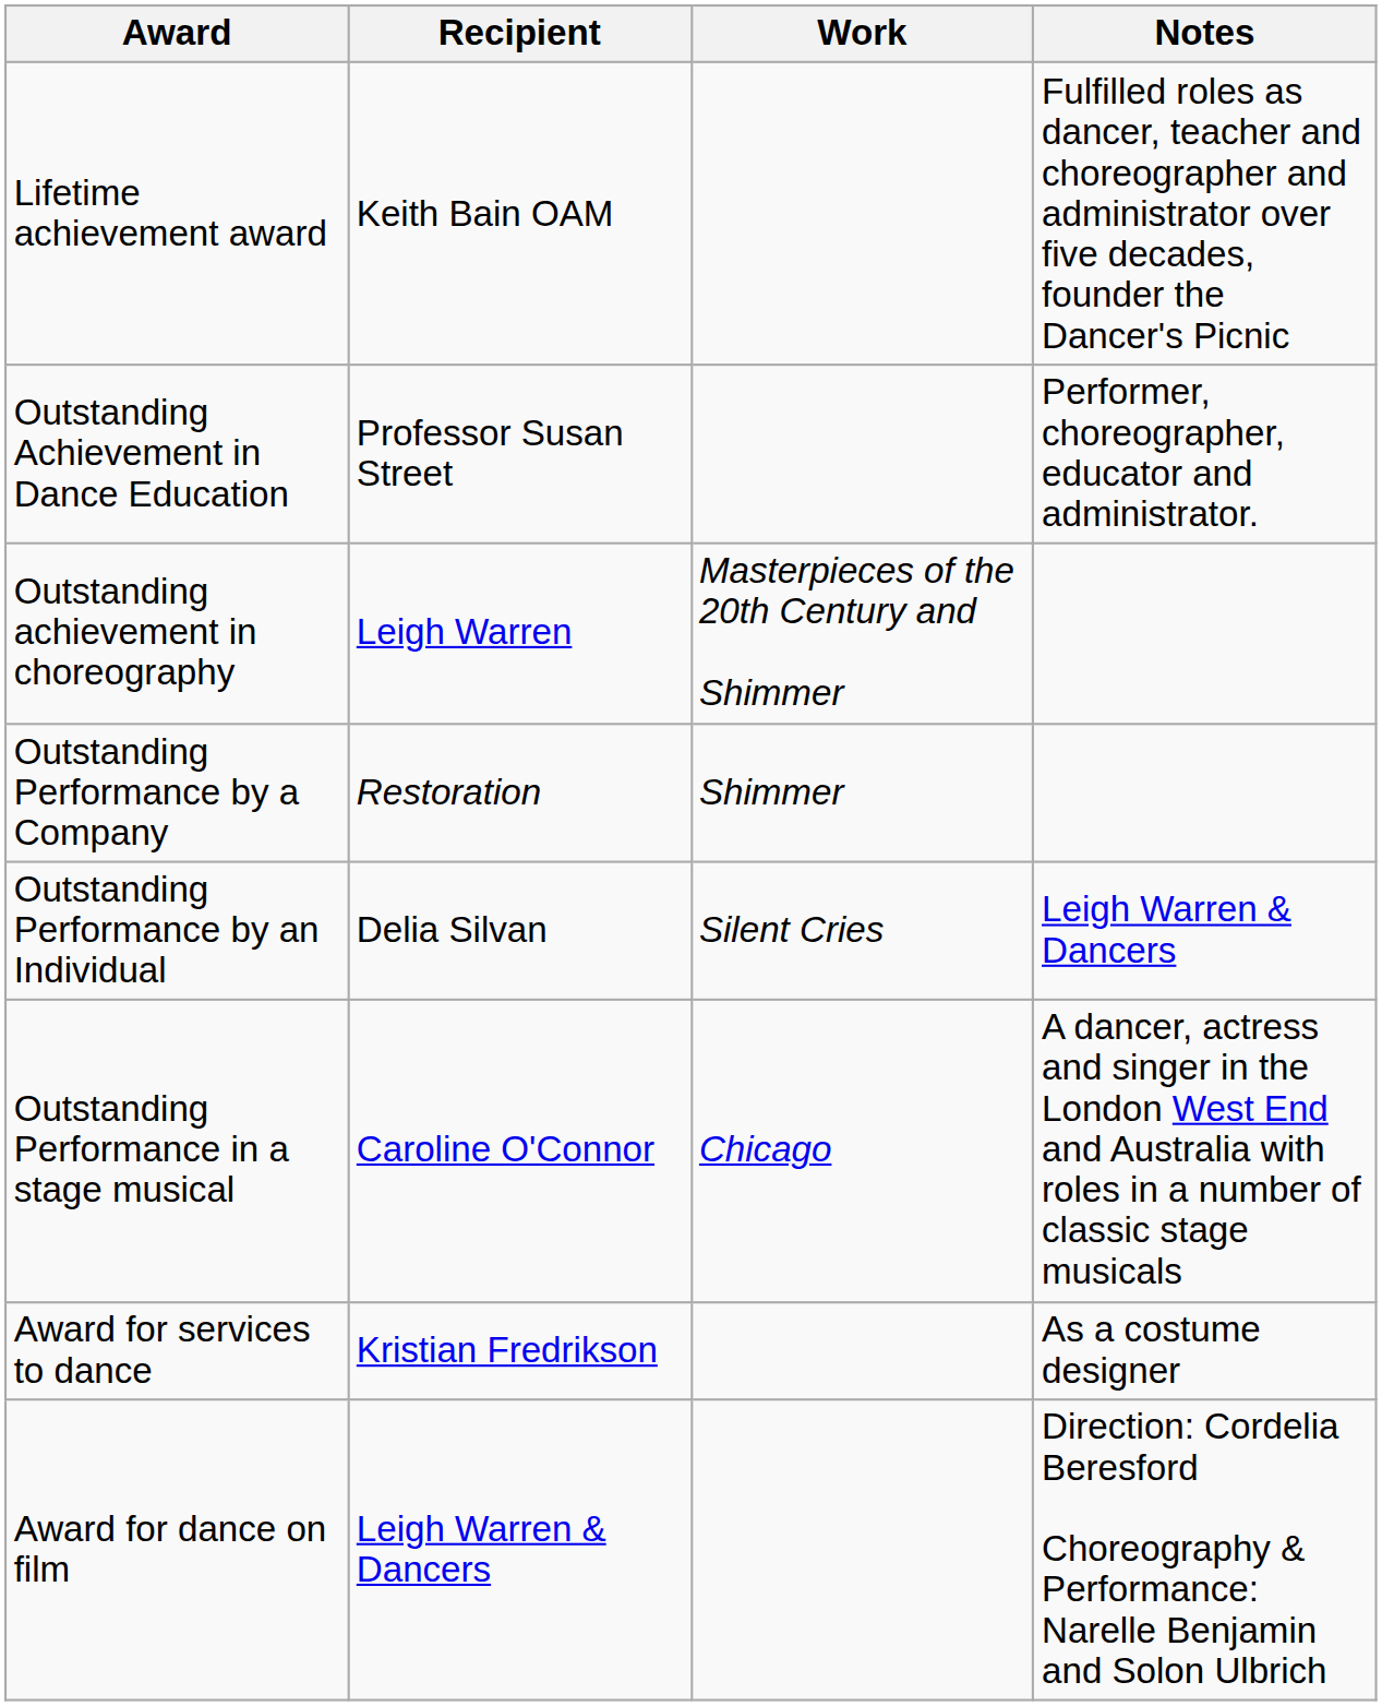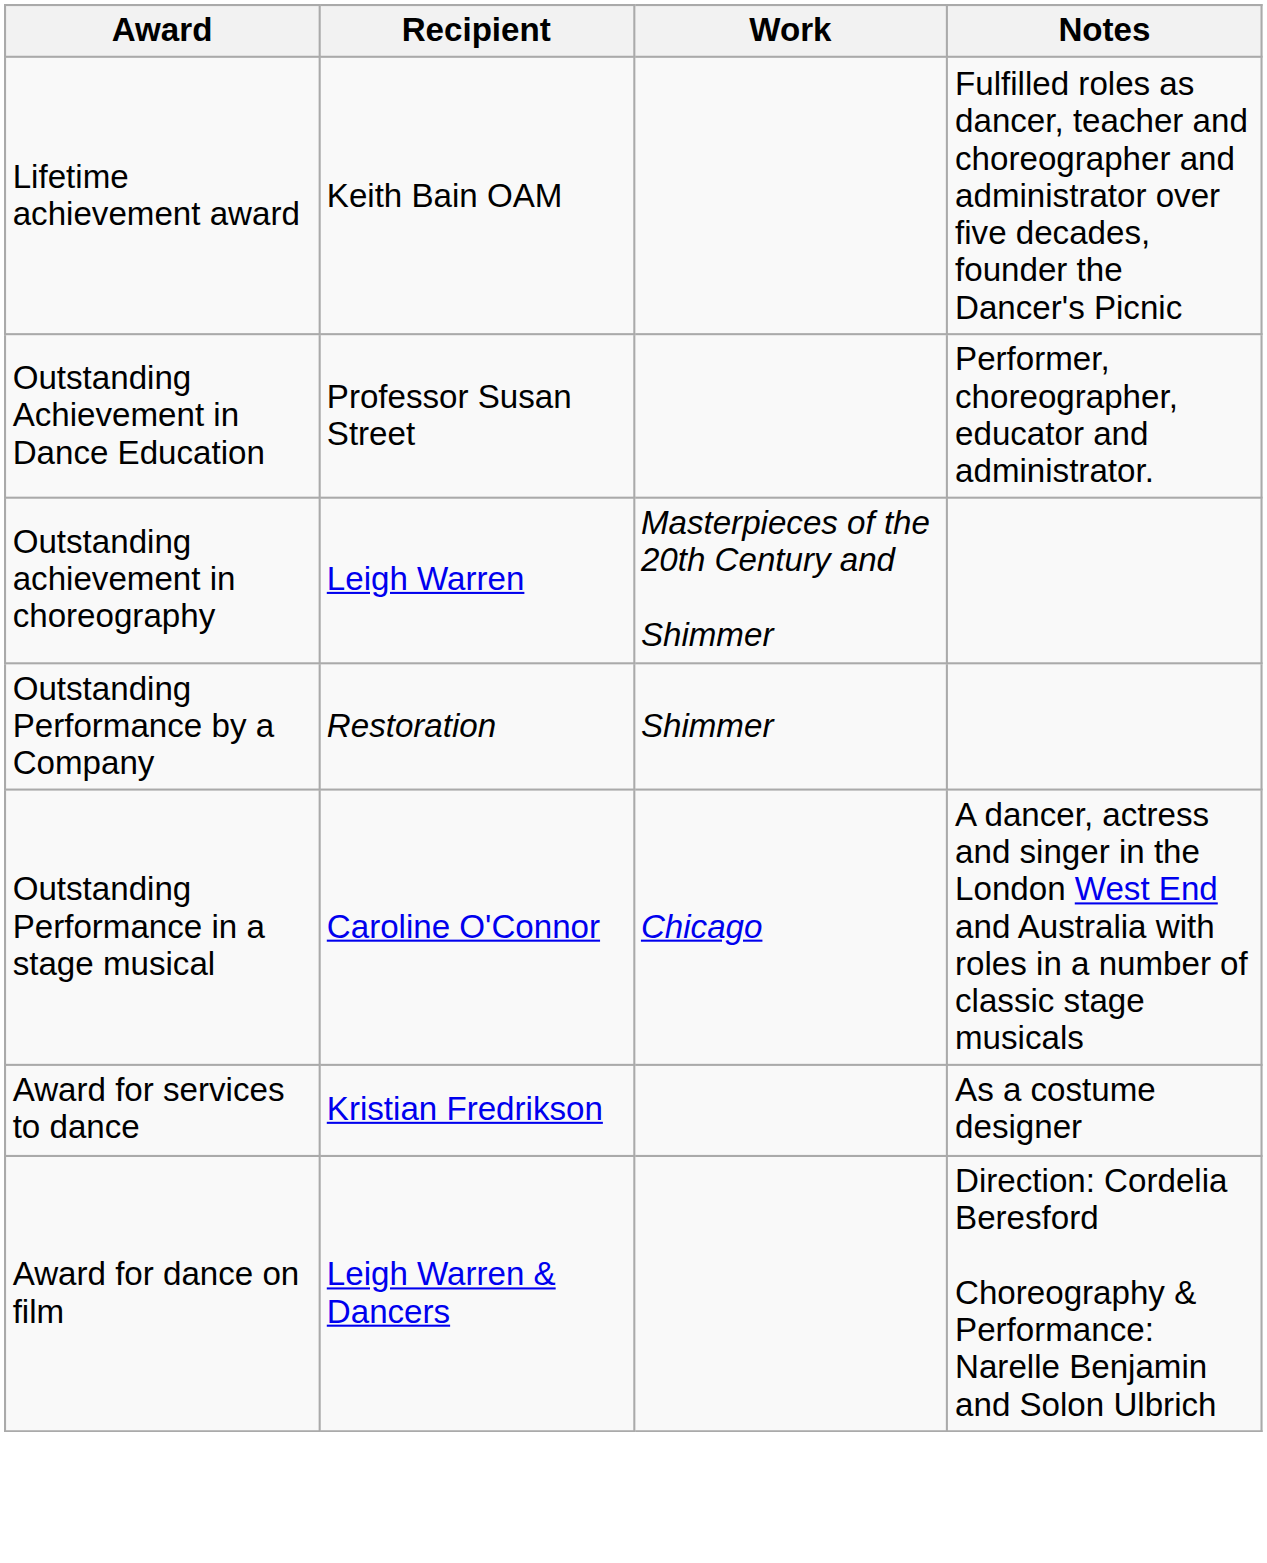- row: Outstanding Performance by an Individual | Delia Silvan | Silent Cries | Leigh Warren & Dancers
